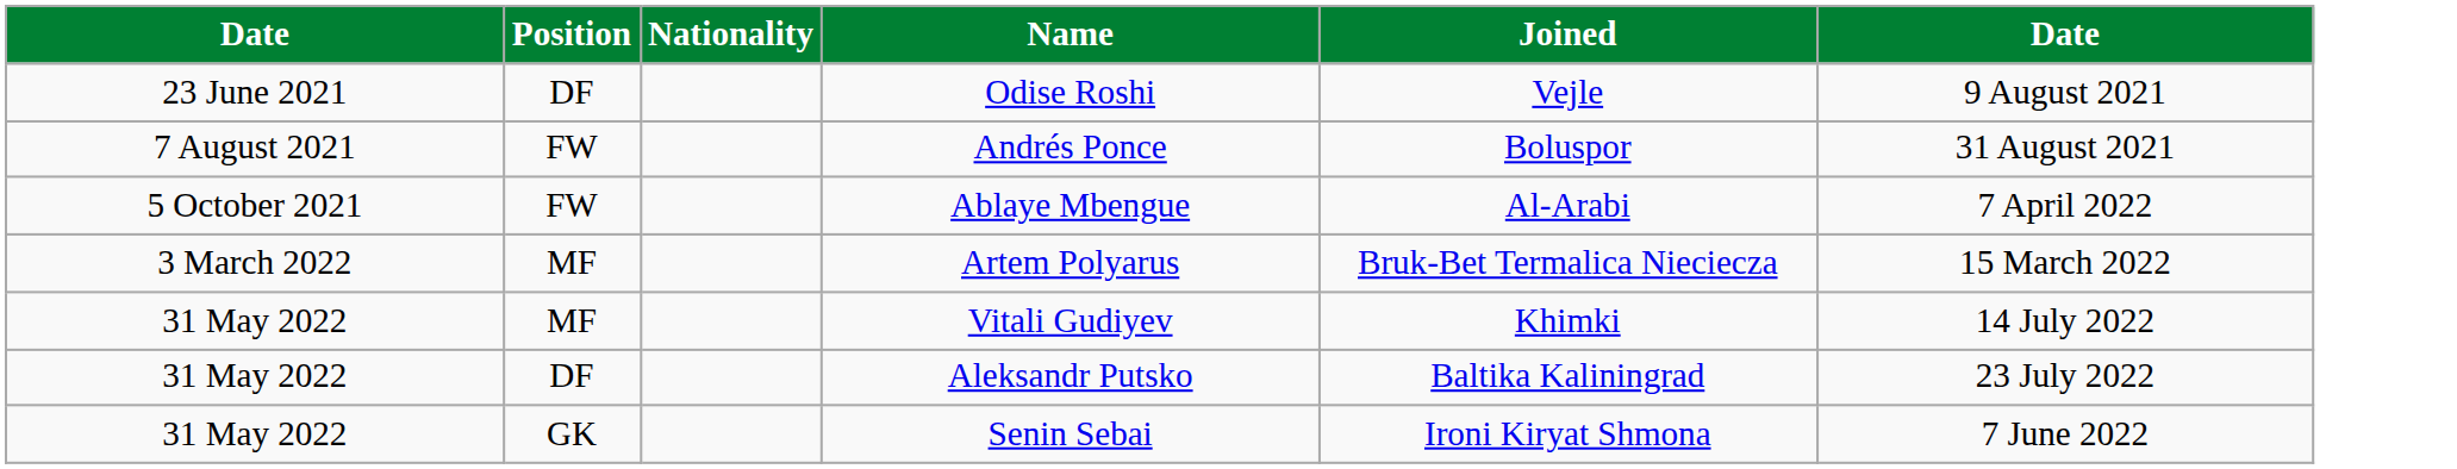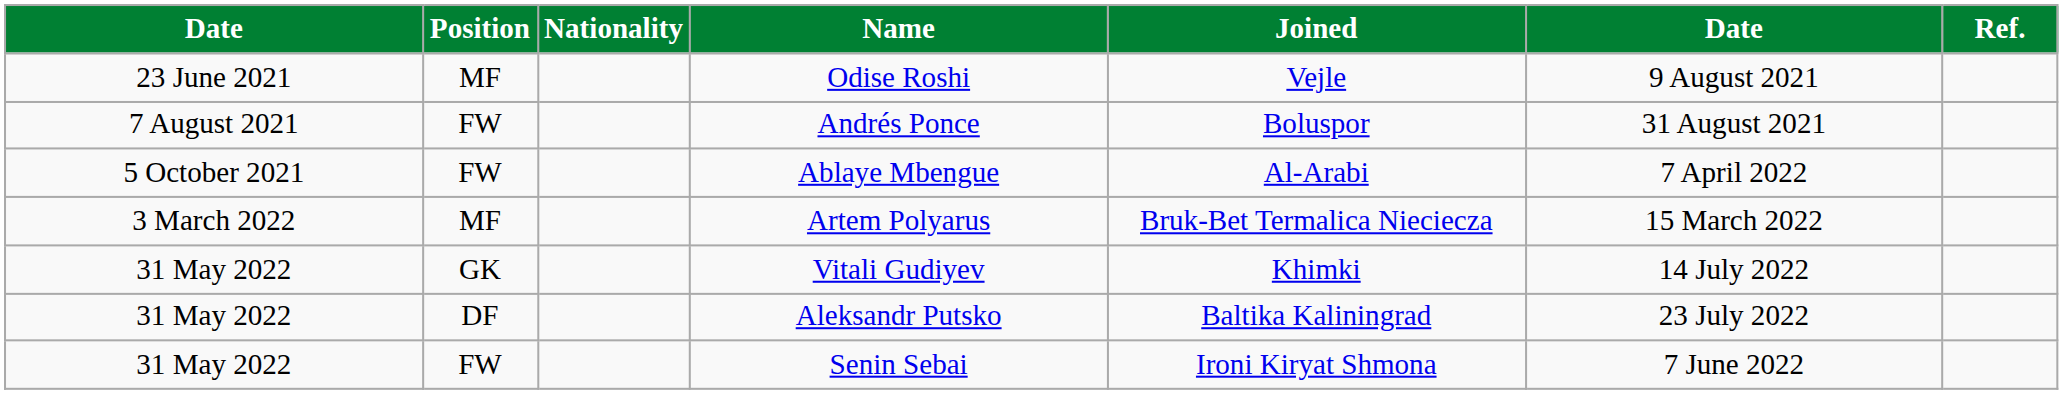+ column: Ref.
Odise Roshi | Position: DF -> MF
Vitali Gudiyev | Position: MF -> GK
Senin Sebai | Position: GK -> FW
